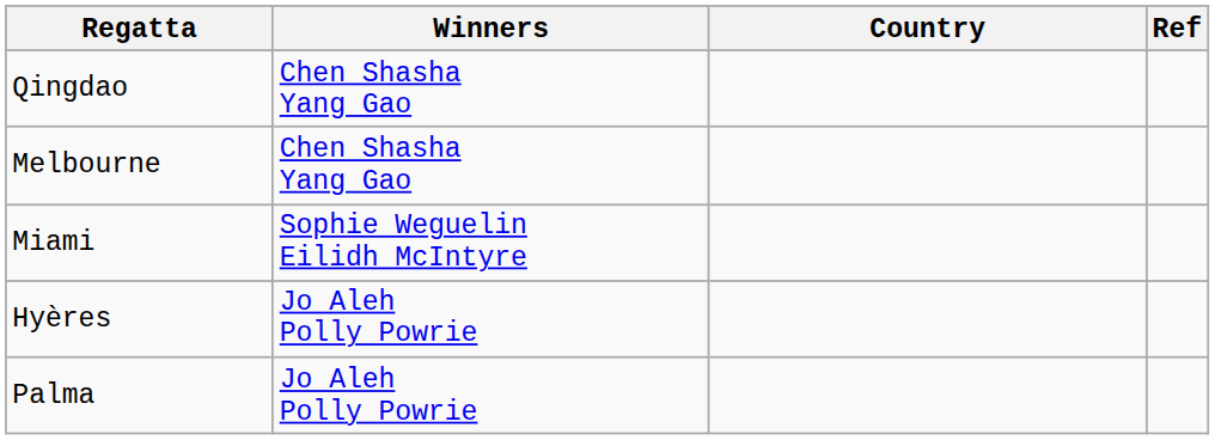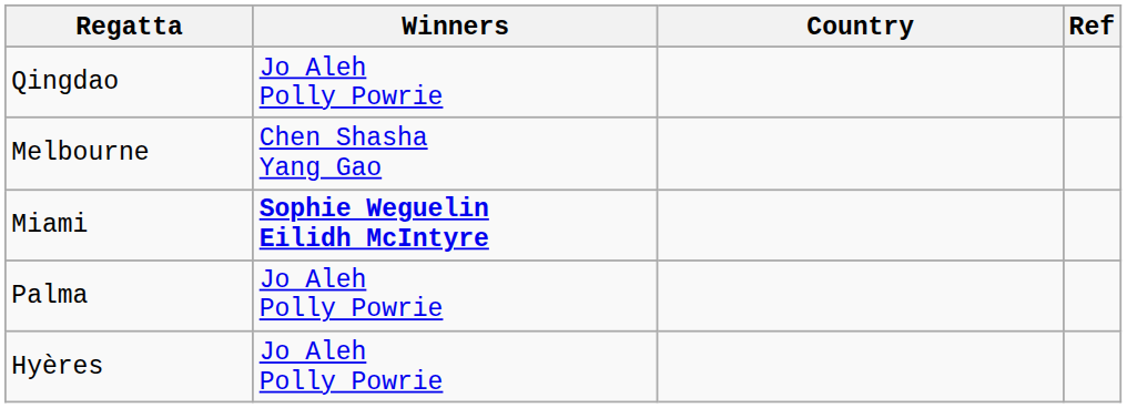Qingdao | Winners: Chen Shasha Yang Gao -> Jo Aleh Polly Powrie
Miami | Winners: normal -> bold
rows swapped: Palma <-> Hyères
